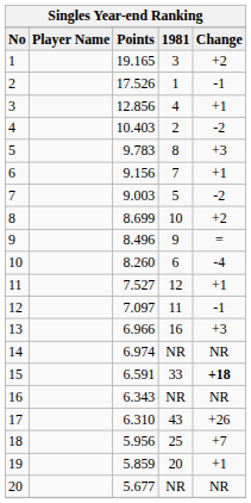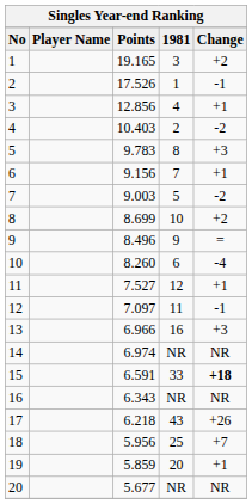17 | Points: 6.310 -> 6.218
